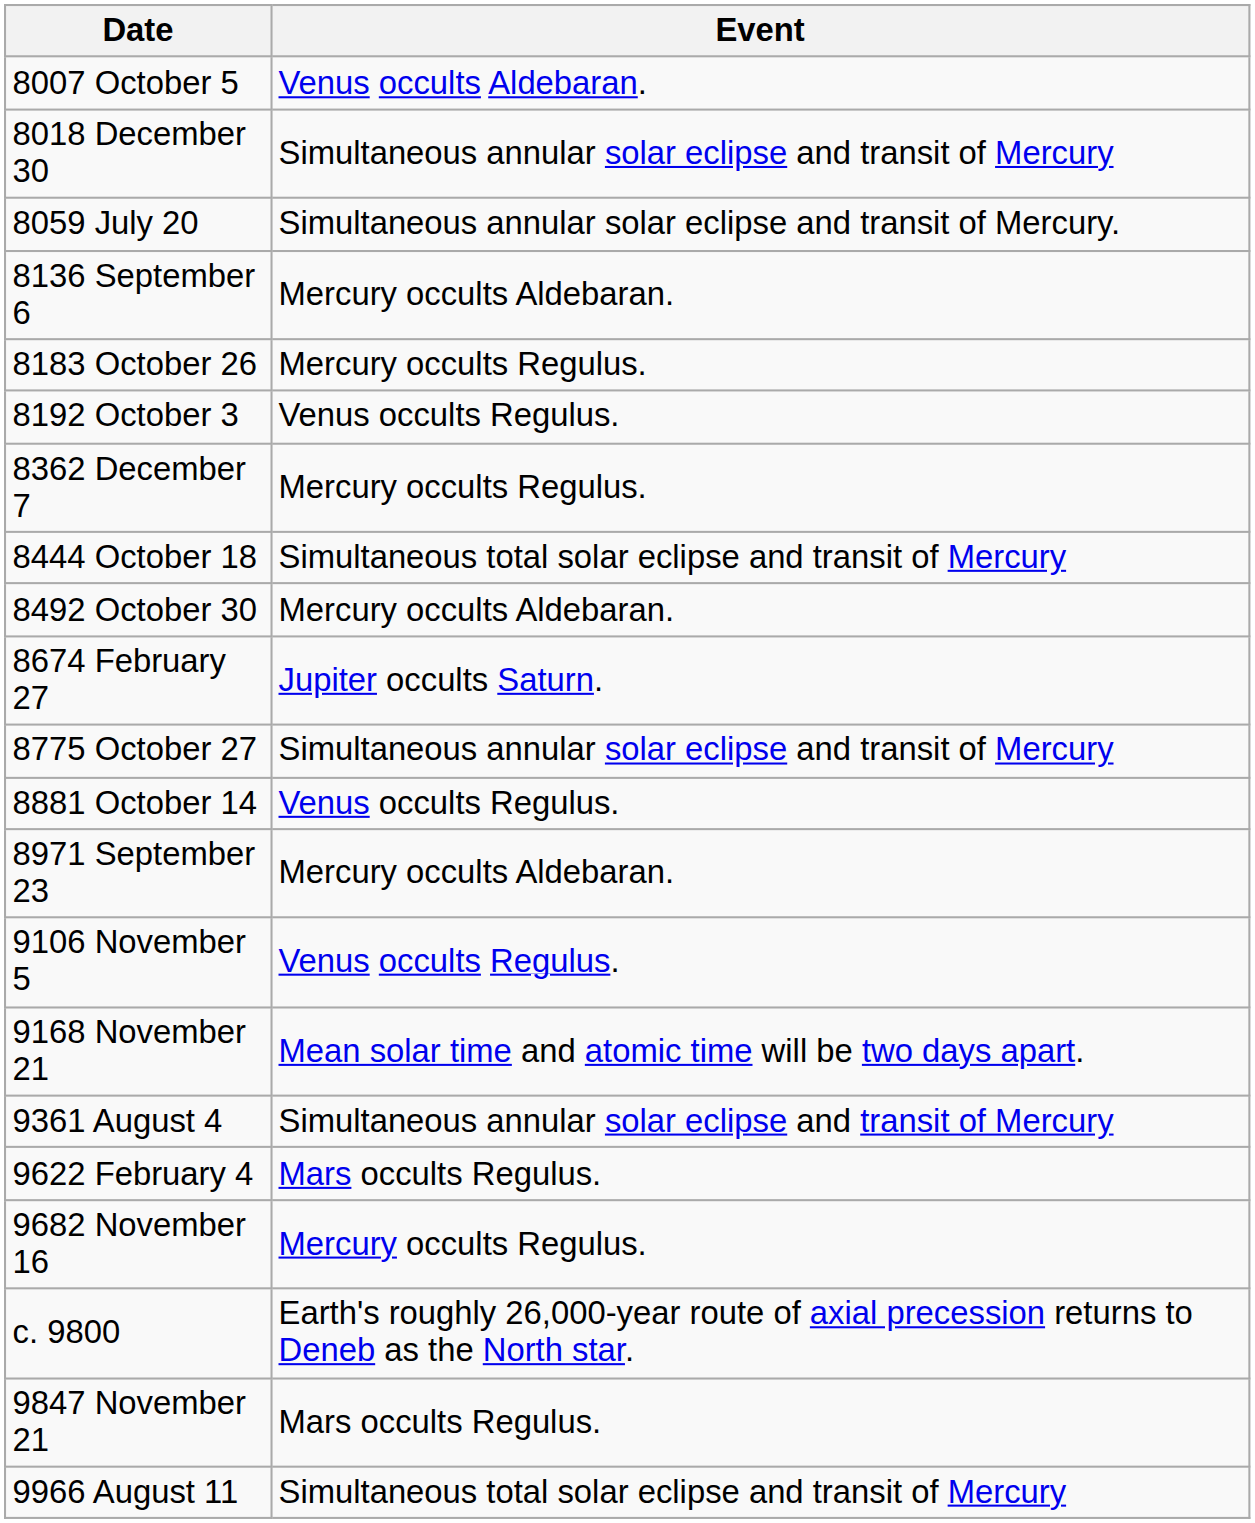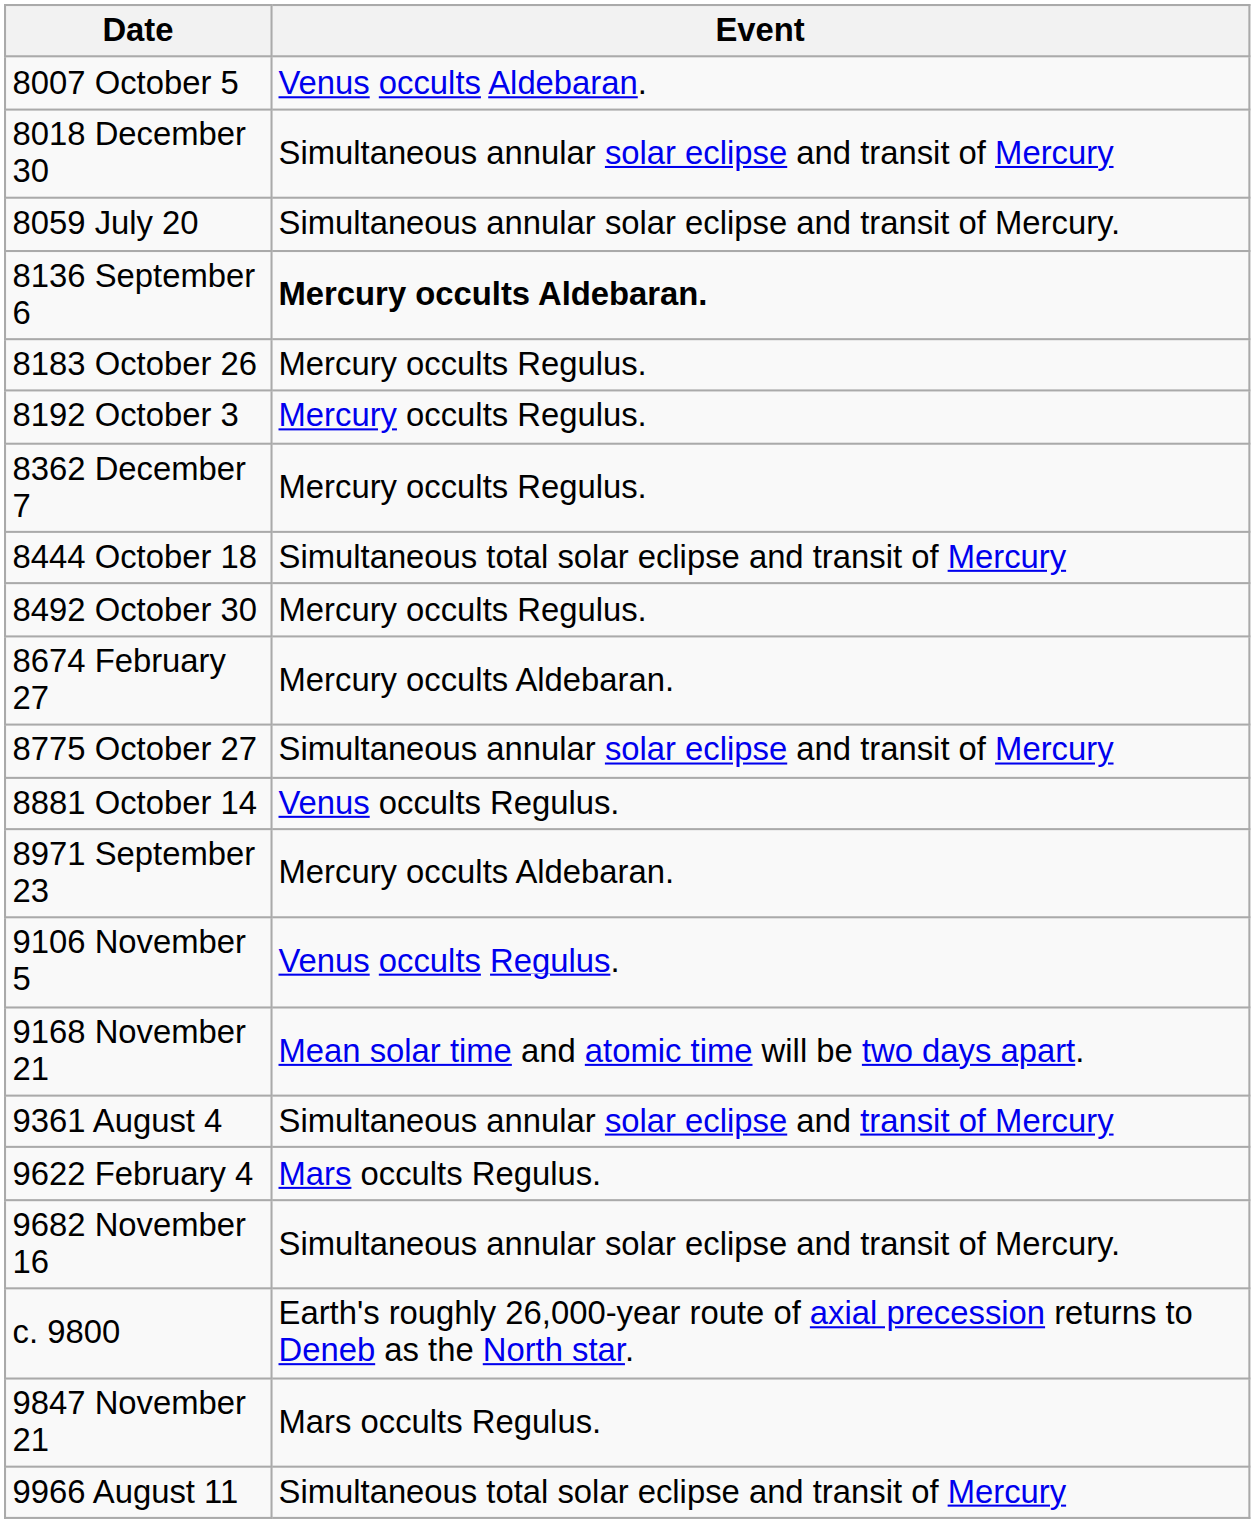8136 September 6 | Event: normal -> bold
8192 October 3 | Event: Venus occults Regulus. -> Mercury occults Regulus.
8492 October 30 | Event: Mercury occults Aldebaran. -> Mercury occults Regulus.
8674 February 27 | Event: Jupiter occults Saturn. -> Mercury occults Aldebaran.
9682 November 16 | Event: Mercury occults Regulus. -> Simultaneous annular solar eclipse and transit of Mercury.
